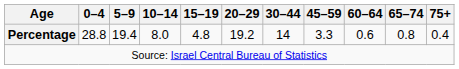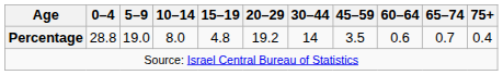Percentage | 5–9: 19.4 -> 19.0
Percentage | 45–59: 3.3 -> 3.5
Percentage | 65–74: 0.8 -> 0.7
